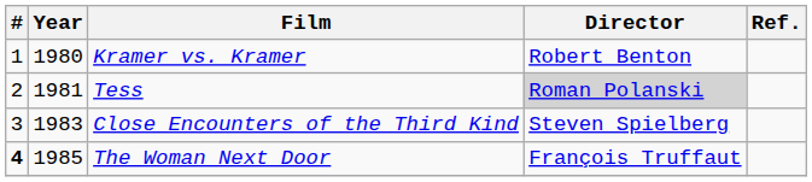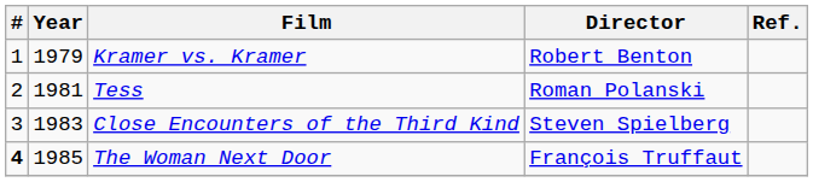Kramer vs. Kramer | Year: 1980 -> 1979
Tess | Director: lightgrey background -> no background
